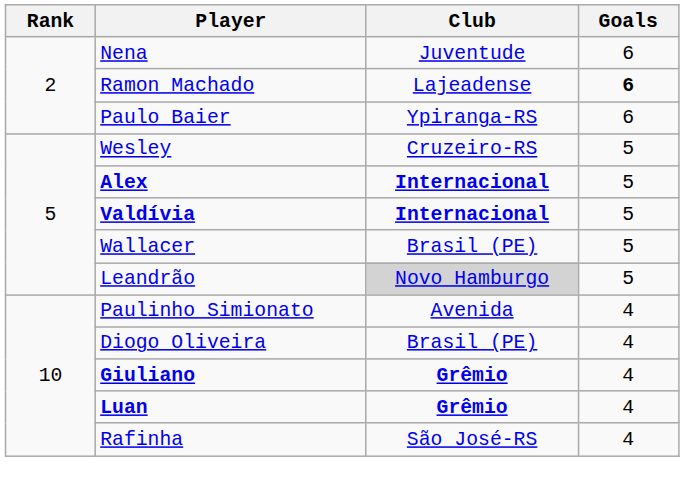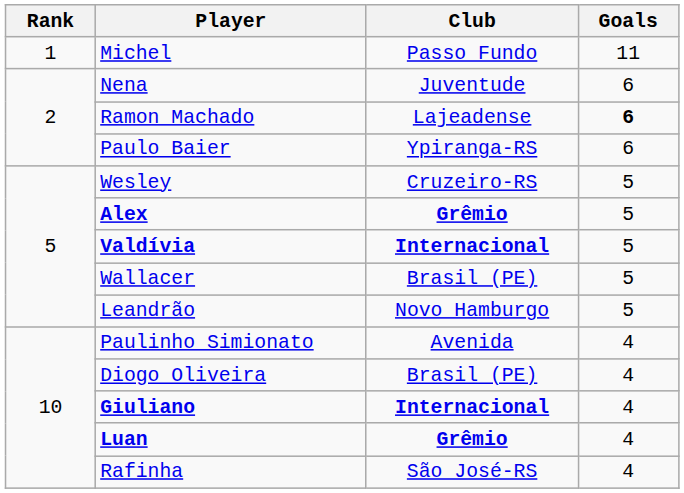+ row: 1 | Michel | Passo Fundo | 11
Alex | Club: Internacional -> Grêmio
Leandrão | Club: lightgrey background -> no background
Giuliano | Club: Grêmio -> Internacional
